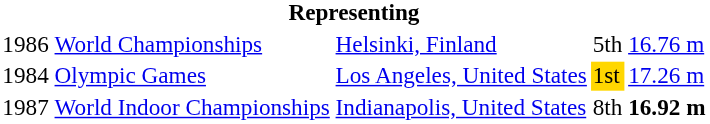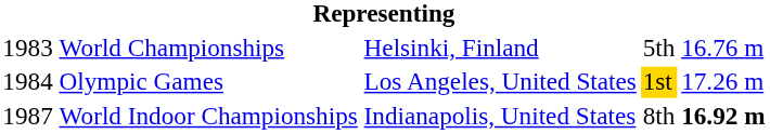World Championships | column 1: 1986 -> 1983
